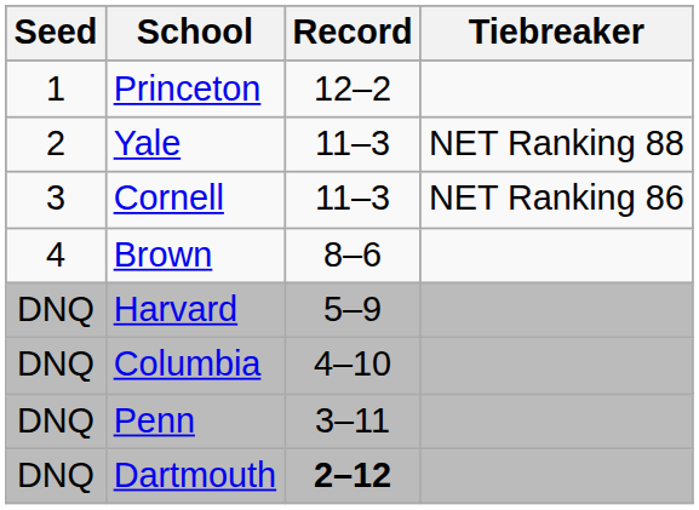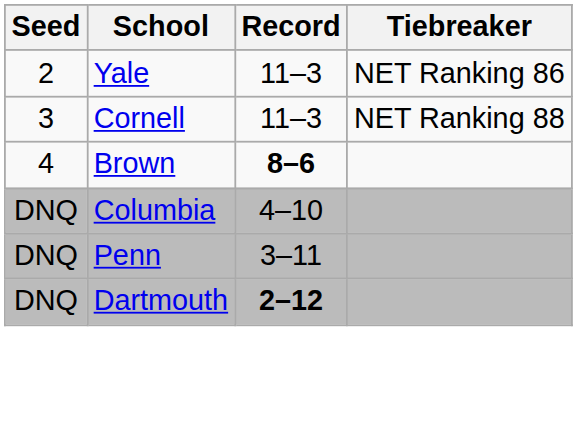- row: 1 | Princeton | 12–2
Yale | Tiebreaker: NET Ranking 88 -> NET Ranking 86
Cornell | Tiebreaker: NET Ranking 86 -> NET Ranking 88
Brown | Record: normal -> bold
- row: DNQ | Harvard | 5–9
